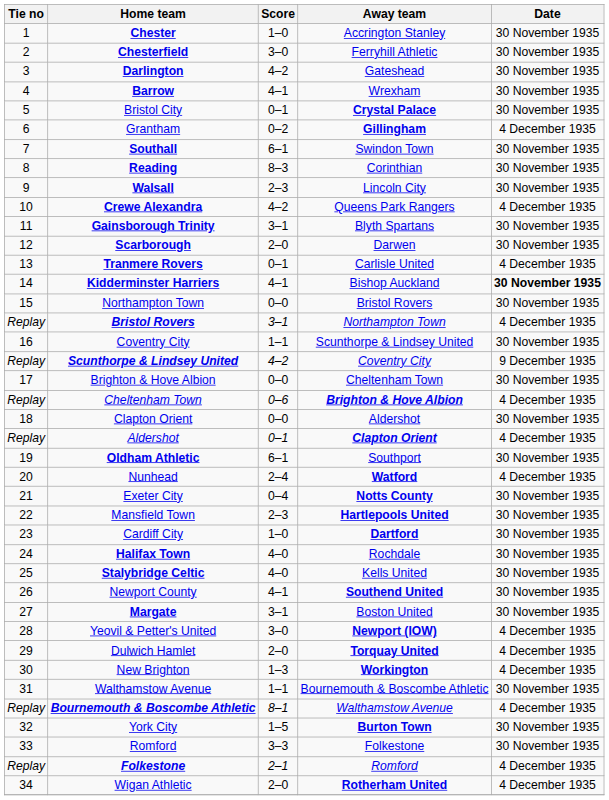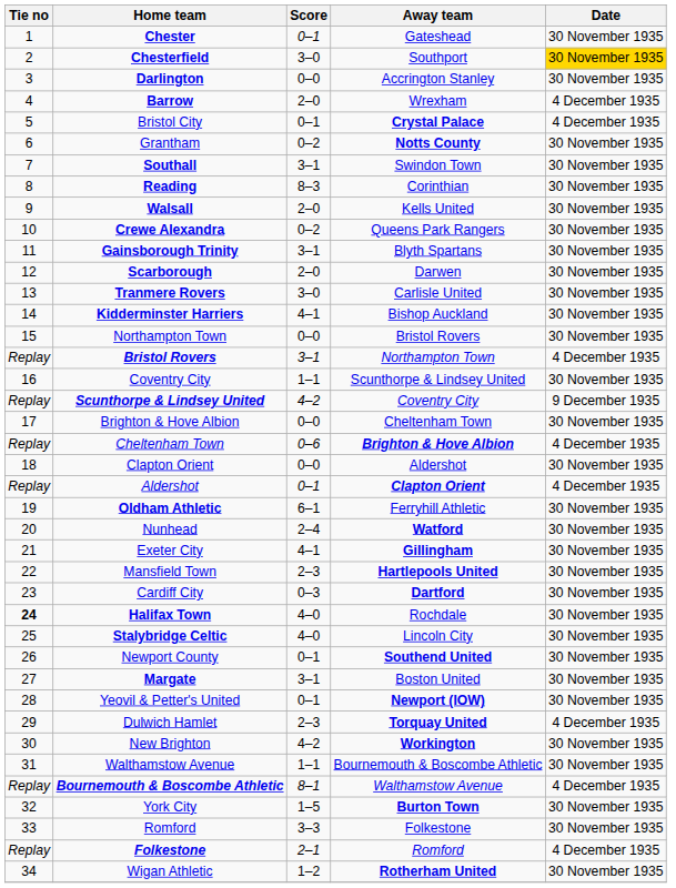Chester | Score: 1–0 -> 0–1
Chester | Away team: Accrington Stanley -> Gateshead
Chesterfield | Away team: Ferryhill Athletic -> Southport
Chesterfield | Date: no background -> gold background
Darlington | Score: 4–2 -> 0–0
Darlington | Away team: Gateshead -> Accrington Stanley
Barrow | Score: 4–1 -> 2–0
Barrow | Date: 30 November 1935 -> 4 December 1935
Bristol City | Date: 30 November 1935 -> 4 December 1935
Grantham | Away team: Gillingham -> Notts County
Grantham | Date: 4 December 1935 -> 30 November 1935
Southall | Score: 6–1 -> 3–1
Walsall | Score: 2–3 -> 2–0
Walsall | Away team: Lincoln City -> Kells United
Crewe Alexandra | Score: 4–2 -> 0–2
Crewe Alexandra | Date: 4 December 1935 -> 30 November 1935
Tranmere Rovers | Score: 0–1 -> 3–0
Tranmere Rovers | Date: 4 December 1935 -> 30 November 1935
Kidderminster Harriers | Date: bold -> normal
Oldham Athletic | Away team: Southport -> Ferryhill Athletic
Nunhead | Date: 4 December 1935 -> 30 November 1935
Exeter City | Score: 0–4 -> 4–1
Exeter City | Away team: Notts County -> Gillingham
Cardiff City | Score: 1–0 -> 0–3
Halifax Town | Tie no: normal -> bold
Stalybridge Celtic | Away team: Kells United -> Lincoln City
Newport County | Score: 4–1 -> 0–1
Yeovil & Petter's United | Score: 3–0 -> 0–1
Yeovil & Petter's United | Date: 4 December 1935 -> 30 November 1935
Dulwich Hamlet | Score: 2–0 -> 2–3
New Brighton | Score: 1–3 -> 4–2
New Brighton | Date: 4 December 1935 -> 30 November 1935
Wigan Athletic | Score: 2–0 -> 1–2
Wigan Athletic | Date: 4 December 1935 -> 30 November 1935
